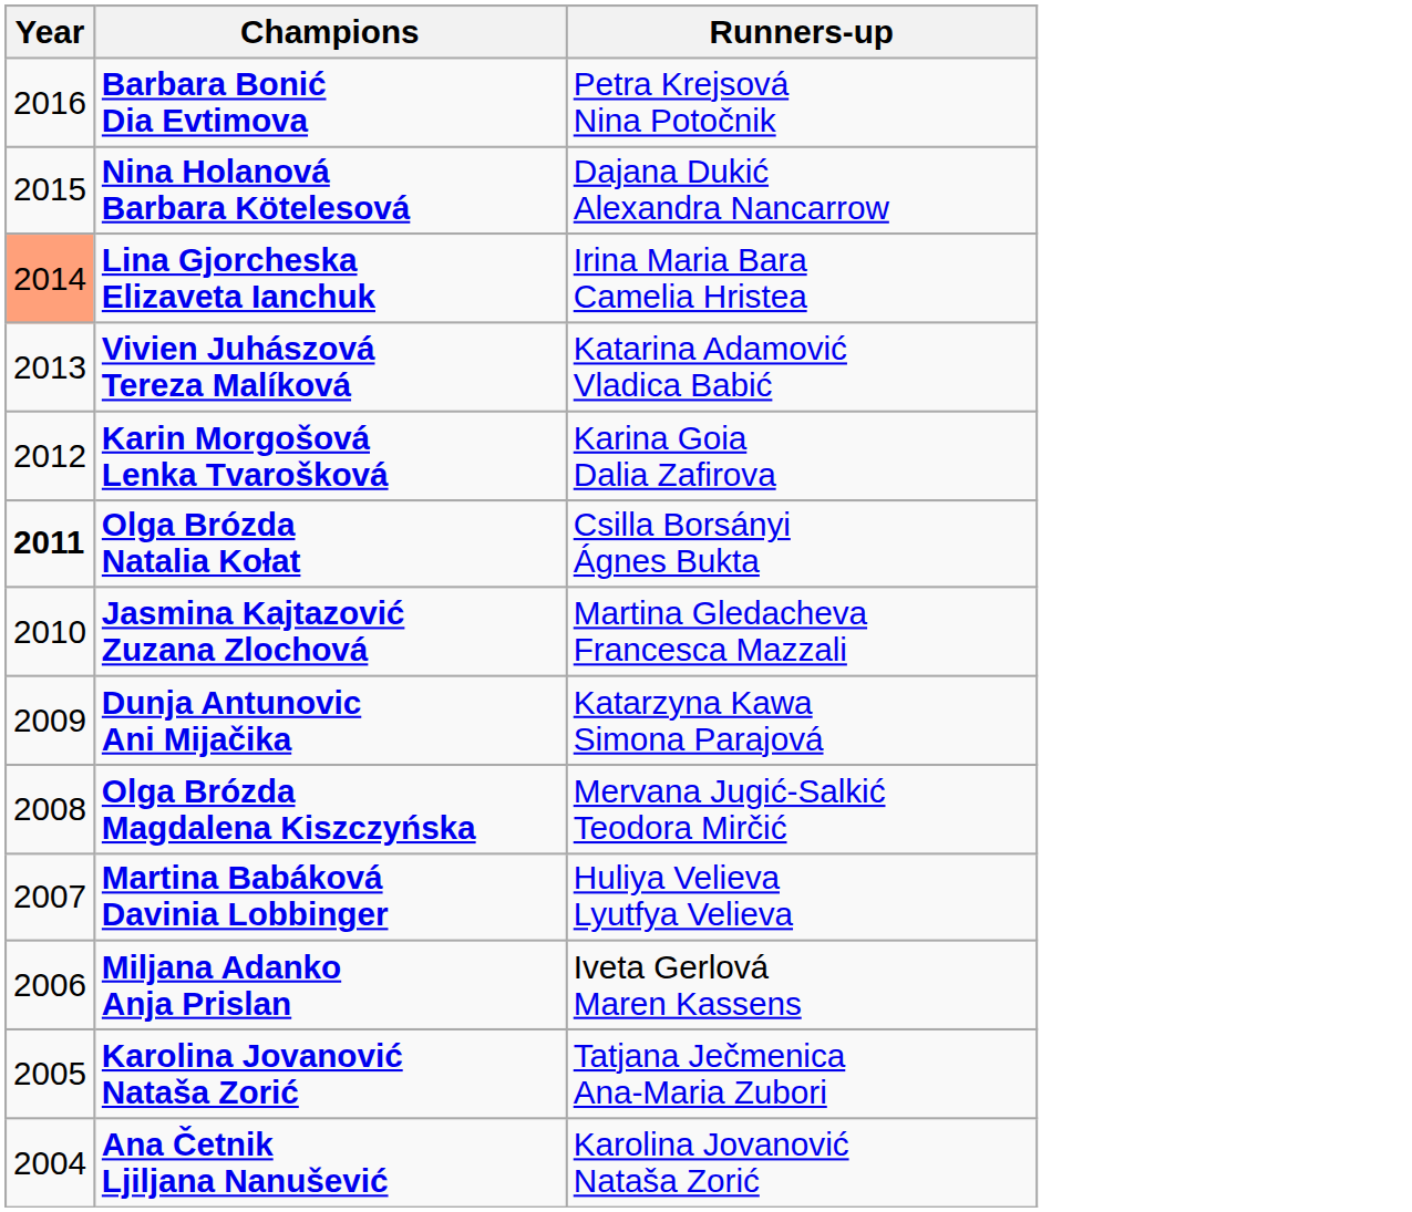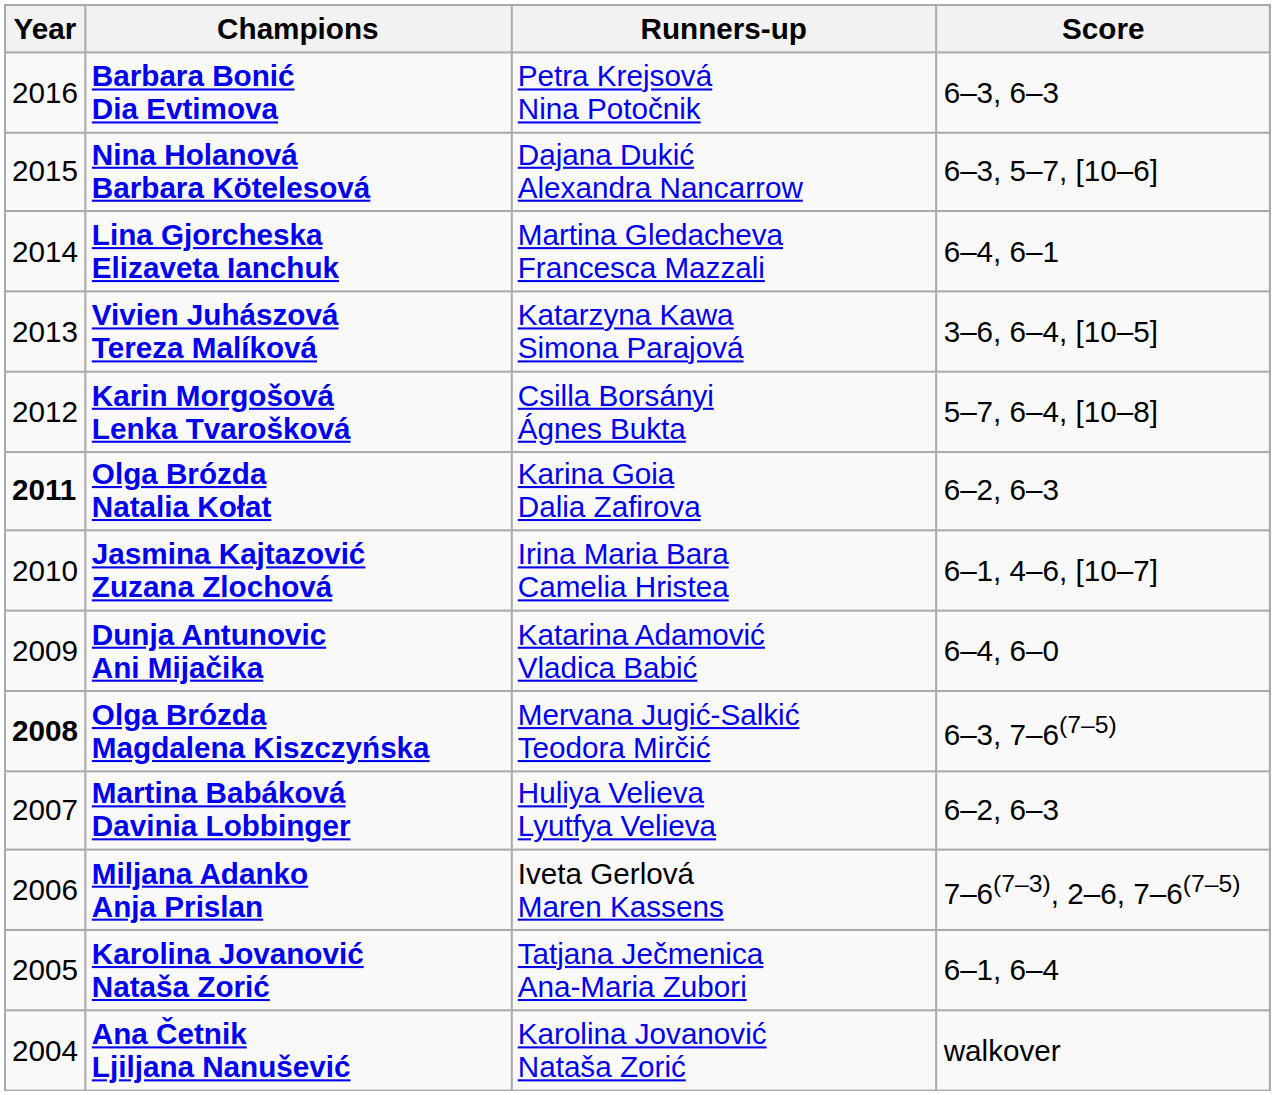+ column: Score | 6–3, 6–3 | 6–3, 5–7, [10–6] | 6–4, 6–1 | 3–6, 6–4, [10–5] | 5–7, 6–4, [10–8] | 6–2, 6–3 | 6–1, 4–6, [10–7] | 6–4, 6–0 | 6–3, 7–6(7–5) | 6–2, 6–3 | 7–6(7–3), 2–6, 7–6(7–5) | 6–1, 6–4 | walkover
Lina Gjorcheska Elizaveta Ianchuk | Year: lightsalmon background -> no background
Lina Gjorcheska Elizaveta Ianchuk | Runners-up: Irina Maria Bara Camelia Hristea -> Martina Gledacheva Francesca Mazzali
Vivien Juhászová Tereza Malíková | Runners-up: Katarina Adamović Vladica Babić -> Katarzyna Kawa Simona Parajová
Karin Morgošová Lenka Tvarošková | Runners-up: Karina Goia Dalia Zafirova -> Csilla Borsányi Ágnes Bukta
Olga Brózda Natalia Kołat | Runners-up: Csilla Borsányi Ágnes Bukta -> Karina Goia Dalia Zafirova
Jasmina Kajtazović Zuzana Zlochová | Runners-up: Martina Gledacheva Francesca Mazzali -> Irina Maria Bara Camelia Hristea
Dunja Antunovic Ani Mijačika | Runners-up: Katarzyna Kawa Simona Parajová -> Katarina Adamović Vladica Babić
Olga Brózda Magdalena Kiszczyńska | Year: normal -> bold
